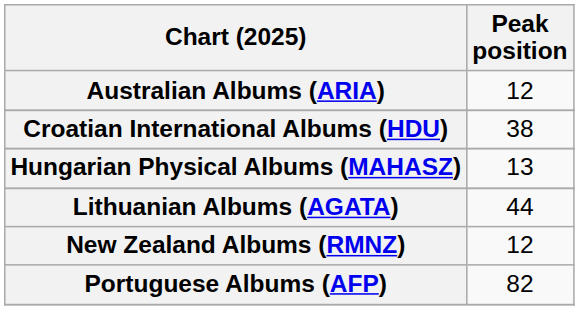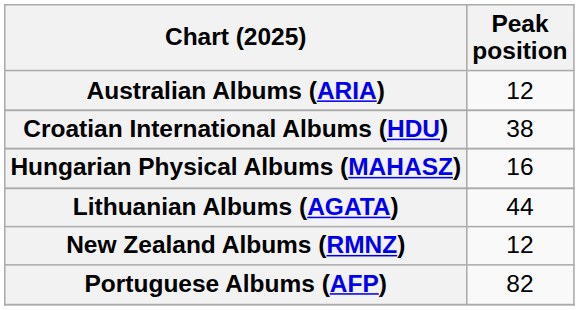Hungarian Physical Albums (MAHASZ) | Peak position: 13 -> 16
